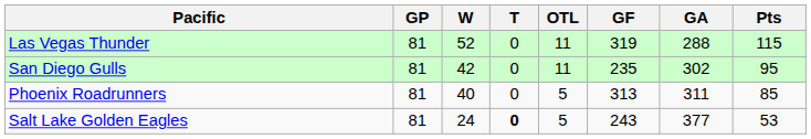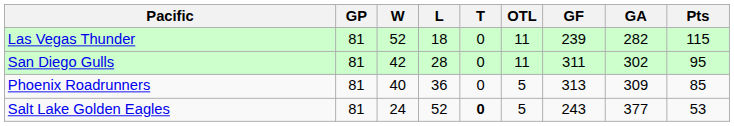+ column: L | 18 | 28 | 36 | 52
Las Vegas Thunder | GF: 319 -> 239
Las Vegas Thunder | GA: 288 -> 282
San Diego Gulls | GF: 235 -> 311
Phoenix Roadrunners | GA: 311 -> 309
